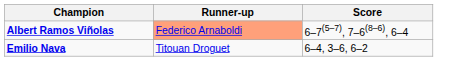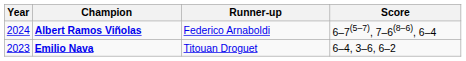+ column: Year | 2024 | 2023
Albert Ramos Viñolas | Runner-up: lightsalmon background -> no background
